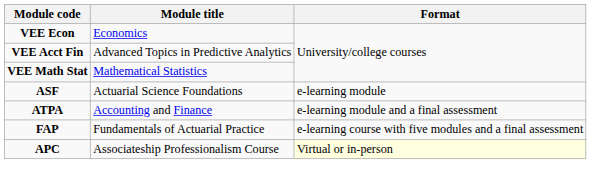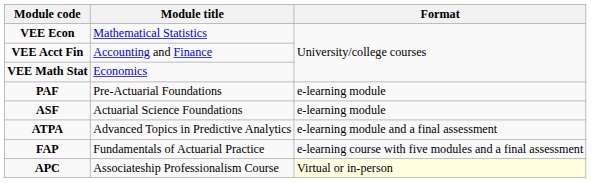VEE Econ | Module title: Economics -> Mathematical Statistics
VEE Acct Fin | Module title: Advanced Topics in Predictive Analytics -> Accounting and Finance
VEE Math Stat | Module title: Mathematical Statistics -> Economics
+ row: PAF | Pre-Actuarial Foundations | e-learning module
ATPA | Module title: Accounting and Finance -> Advanced Topics in Predictive Analytics
